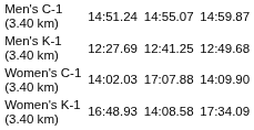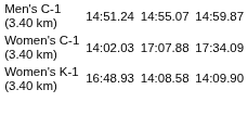- row: Men's K-1 (3.40 km) | 12:27.69 | 12:41.25 | 12:49.68
Women's C-1 (3.40 km) | column 7: 14:09.90 -> 17:34.09
Women's K-1 (3.40 km) | column 7: 17:34.09 -> 14:09.90
